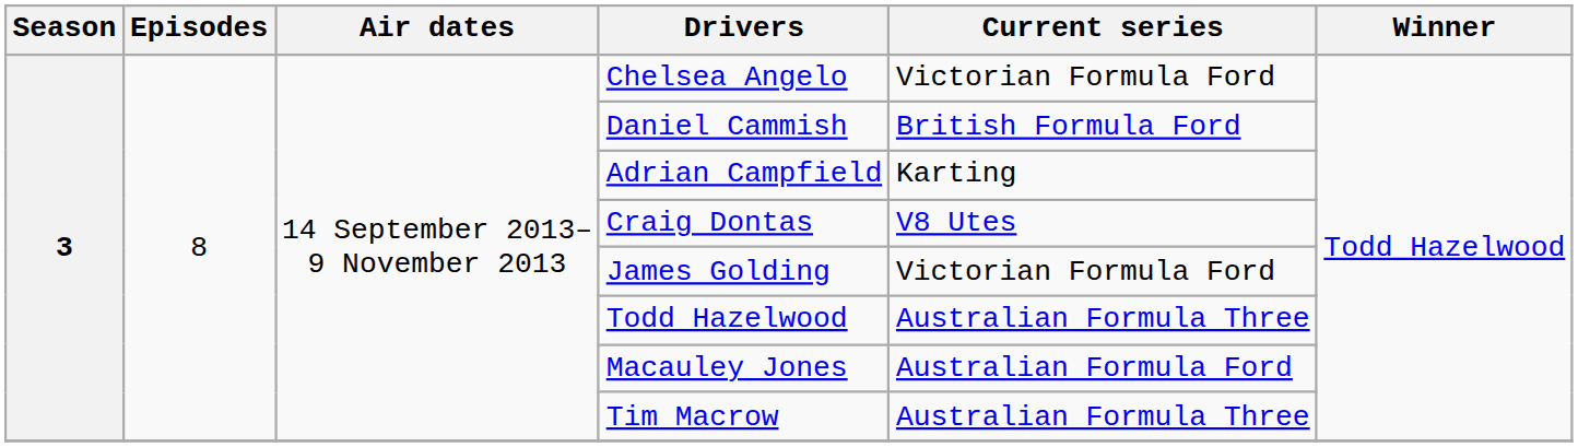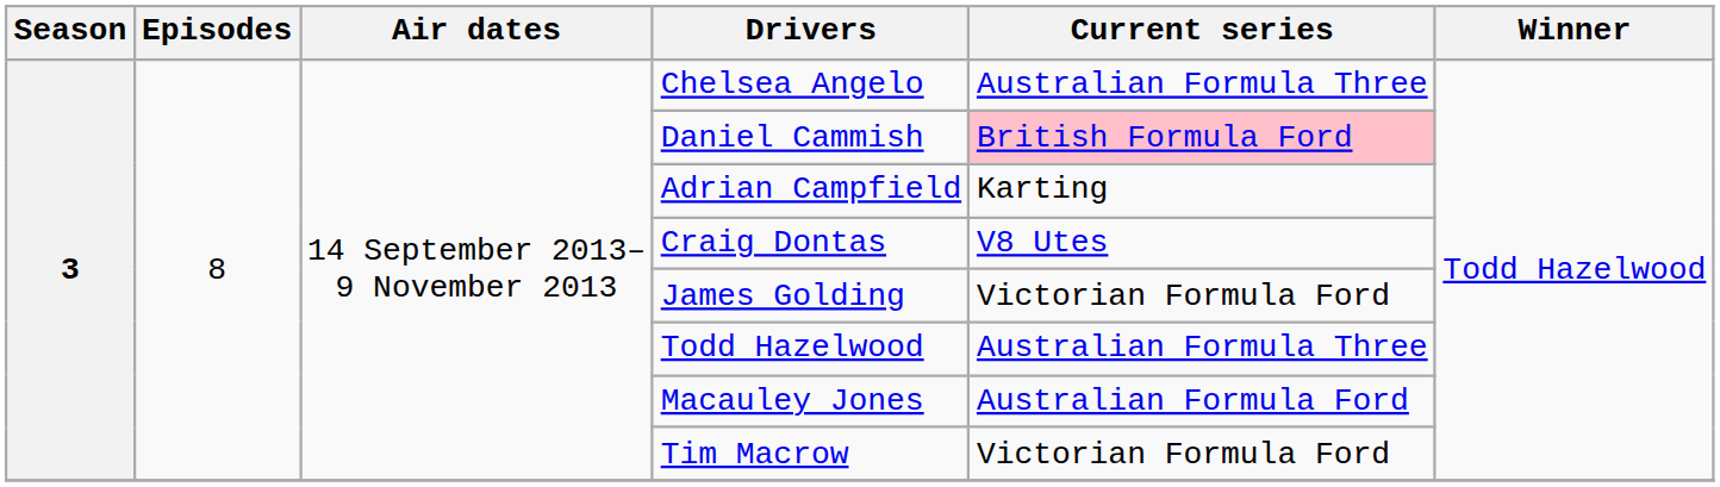Chelsea Angelo | Current series: Victorian Formula Ford -> Australian Formula Three
Daniel Cammish | Current series: no background -> pink background
Tim Macrow | Current series: Australian Formula Three -> Victorian Formula Ford
